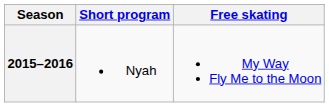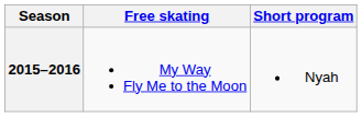columns swapped: Short program <-> Free skating
